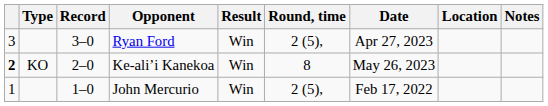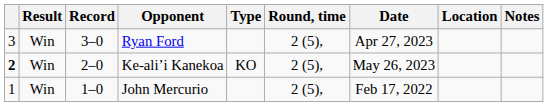columns swapped: Result <-> Type
Ke-ali’i Kanekoa | Round, time: 8 -> 2 (5),
